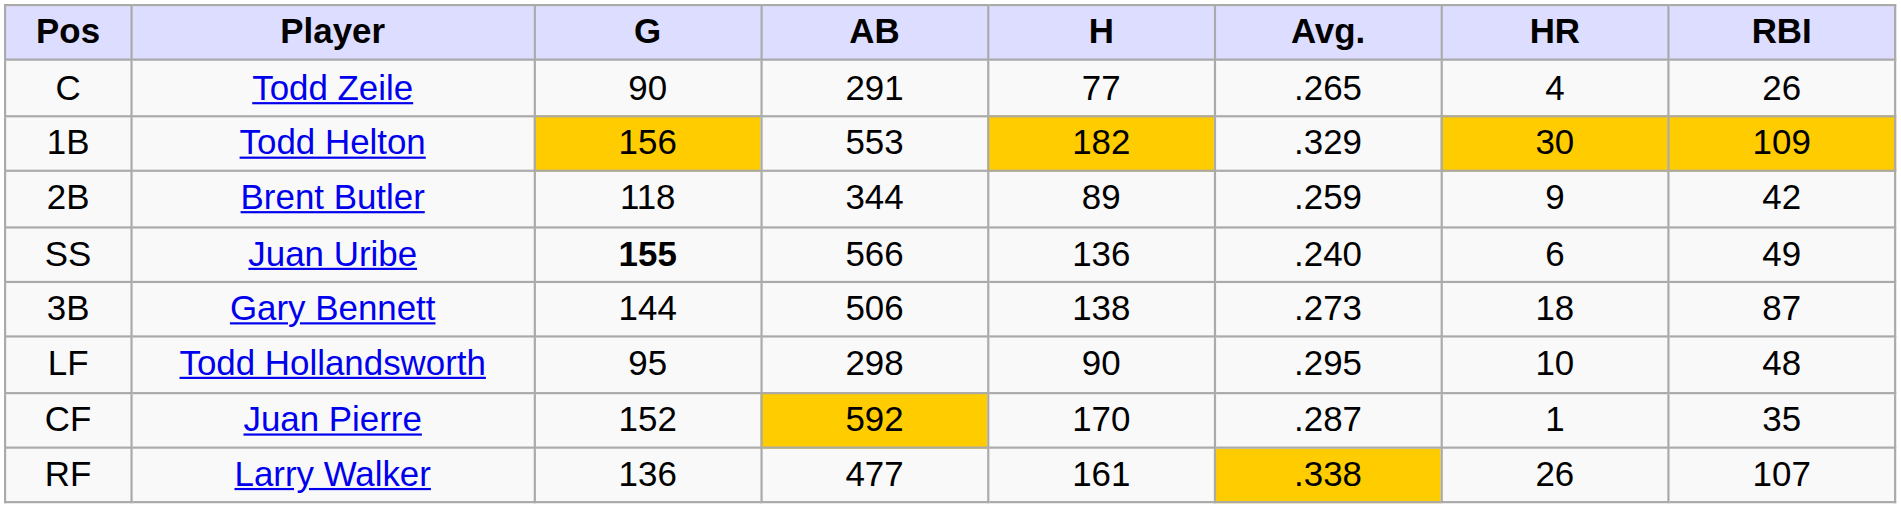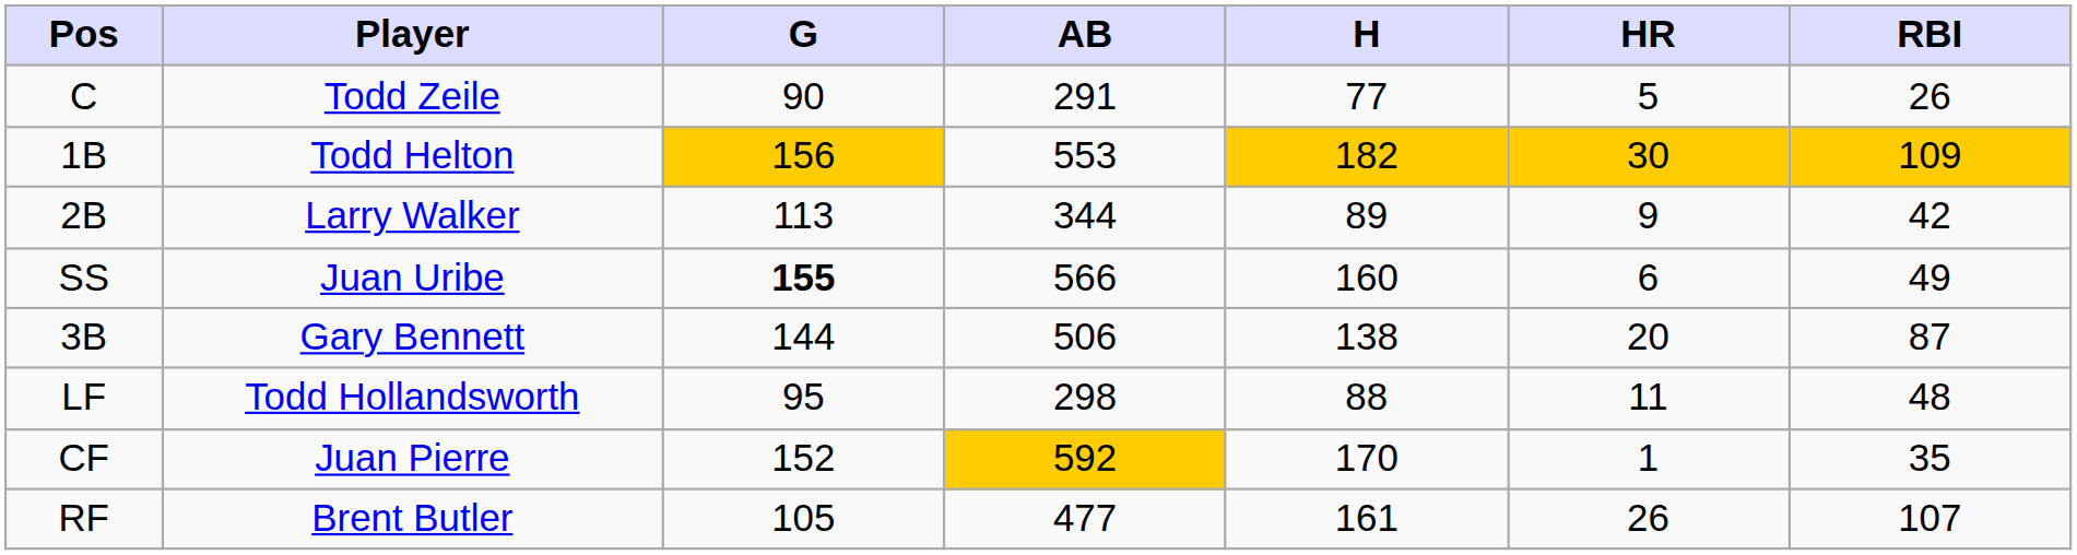- column: Avg. | .265 | .329 | .259 | .240 | .273 | .295 | .287 | .338
C | HR: 4 -> 5
2B | Player: Brent Butler -> Larry Walker
2B | G: 118 -> 113
SS | H: 136 -> 160
3B | HR: 18 -> 20
LF | H: 90 -> 88
LF | HR: 10 -> 11
RF | Player: Larry Walker -> Brent Butler
RF | G: 136 -> 105
